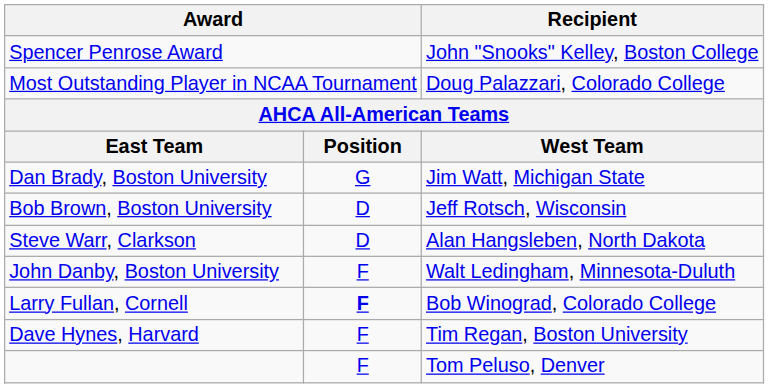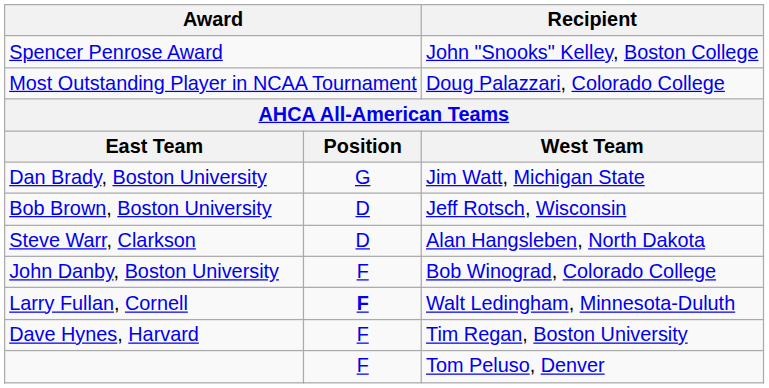John Danby, Boston University | Recipient: Walt Ledingham, Minnesota-Duluth -> Bob Winograd, Colorado College
Larry Fullan, Cornell | Recipient: Bob Winograd, Colorado College -> Walt Ledingham, Minnesota-Duluth
